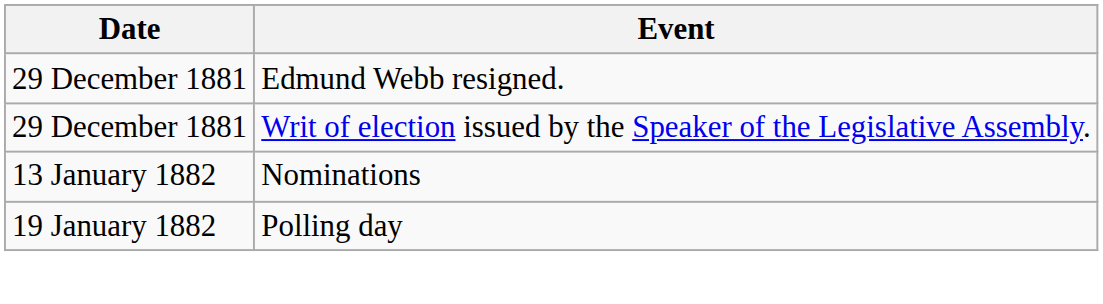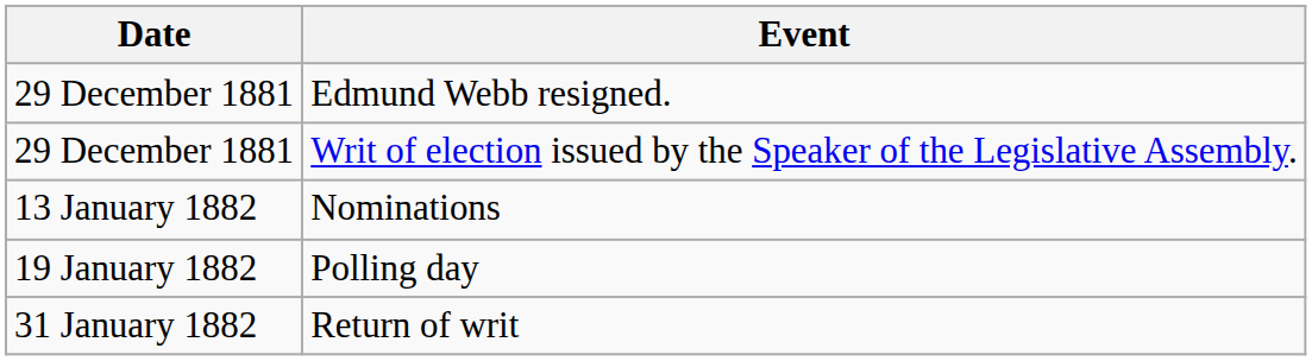+ row: 31 January 1882 | Return of writ
